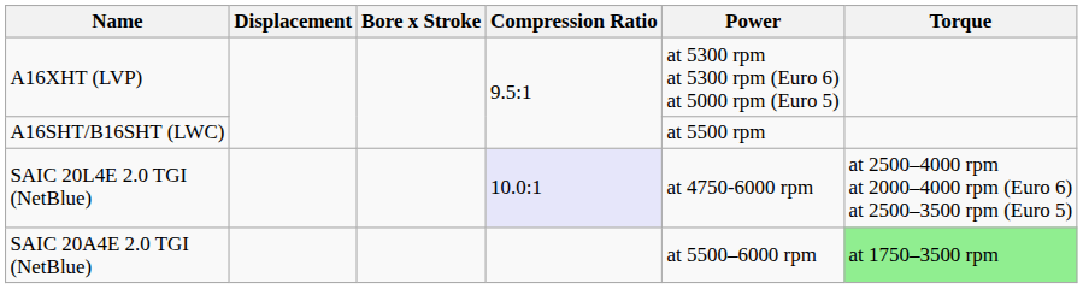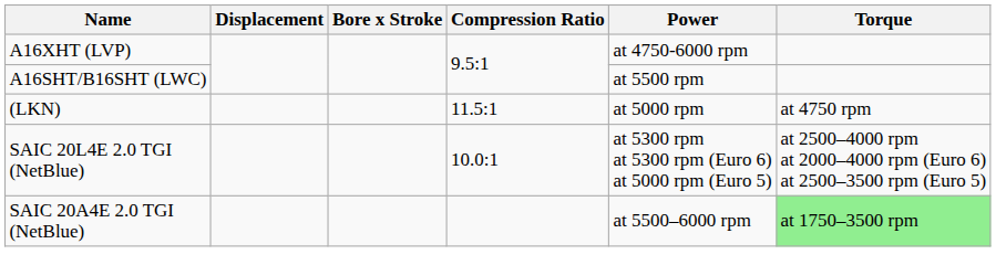A16XHT (LVP) | Power: at 5300 rpm at 5300 rpm (Euro 6) at 5000 rpm (Euro 5) -> at 4750-6000 rpm
+ row: (LKN) | 11.5:1 | at 5000 rpm | at 4750 rpm
SAIC 20L4E 2.0 TGI (NetBlue) | Compression Ratio: lavender background -> no background
SAIC 20L4E 2.0 TGI (NetBlue) | Power: at 4750-6000 rpm -> at 5300 rpm at 5300 rpm (Euro 6) at 5000 rpm (Euro 5)
